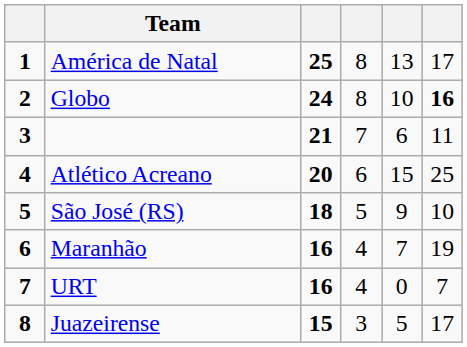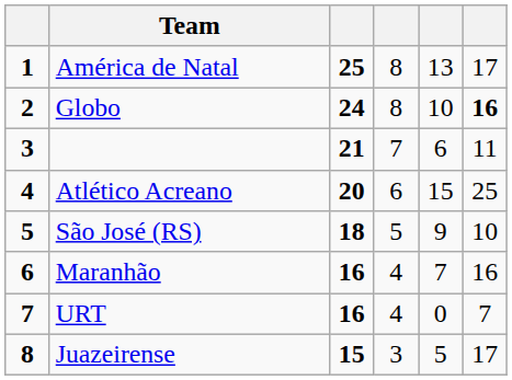Maranhão | column 6: 19 -> 16
